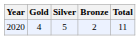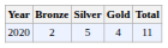columns swapped: Gold <-> Bronze
